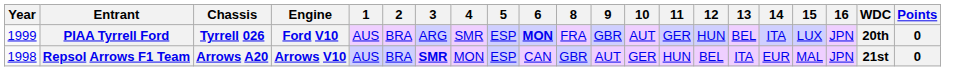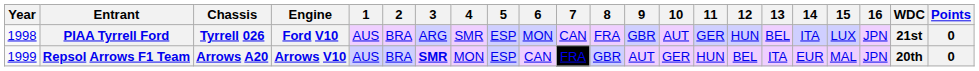+ column: 7 | CAN | FRA
PIAA Tyrrell Ford | Year: 1999 -> 1998
PIAA Tyrrell Ford | 6: bold -> normal
PIAA Tyrrell Ford | WDC: 20th -> 21st
Repsol Arrows F1 Team | Year: 1998 -> 1999
Repsol Arrows F1 Team | WDC: 21st -> 20th
